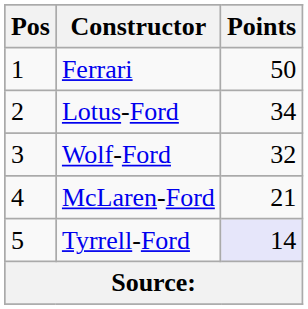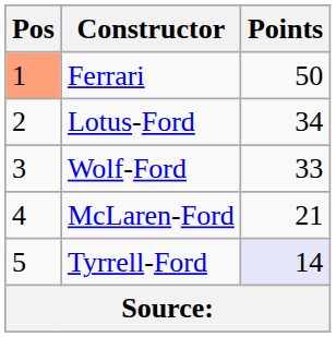Ferrari | Pos: no background -> lightsalmon background
Wolf-Ford | Points: 32 -> 33
